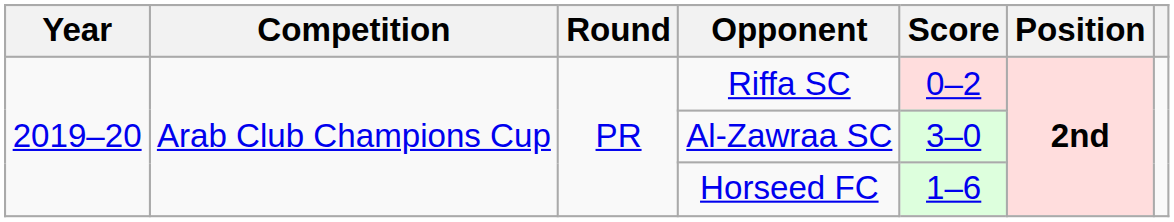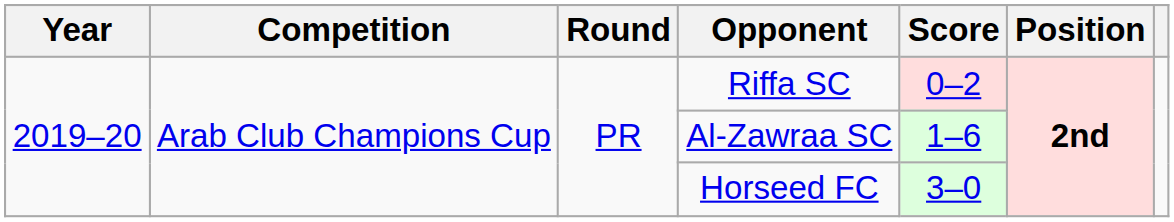Al-Zawraa SC | Score: 3–0 -> 1–6
Horseed FC | Score: 1–6 -> 3–0
